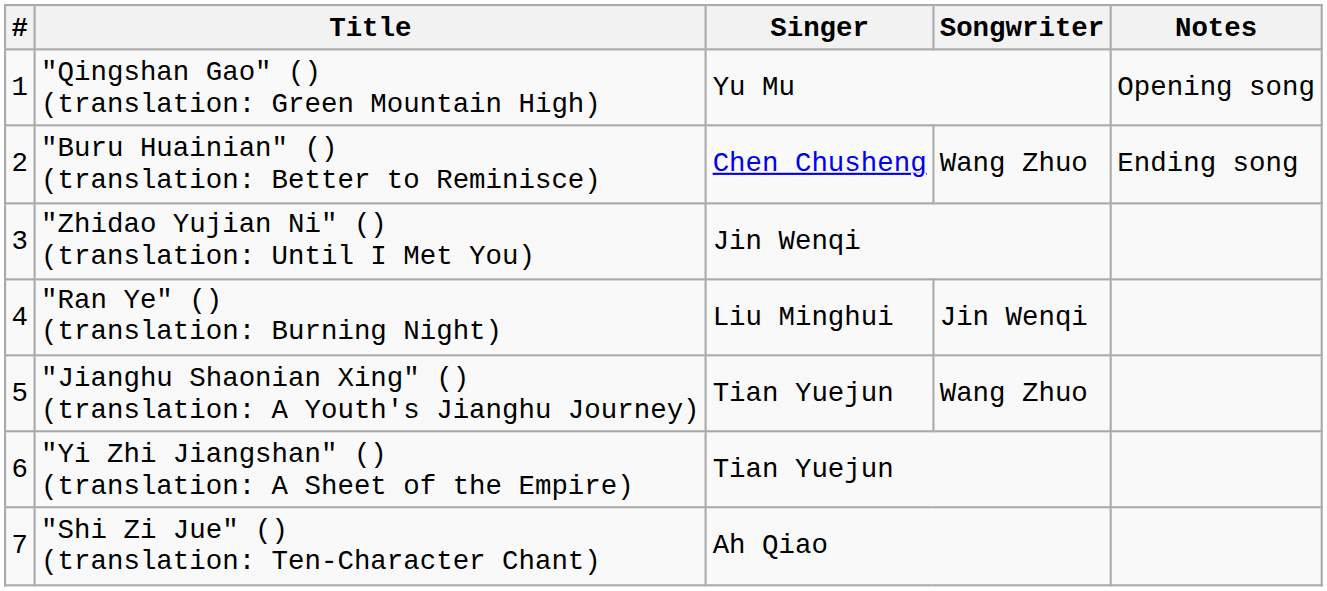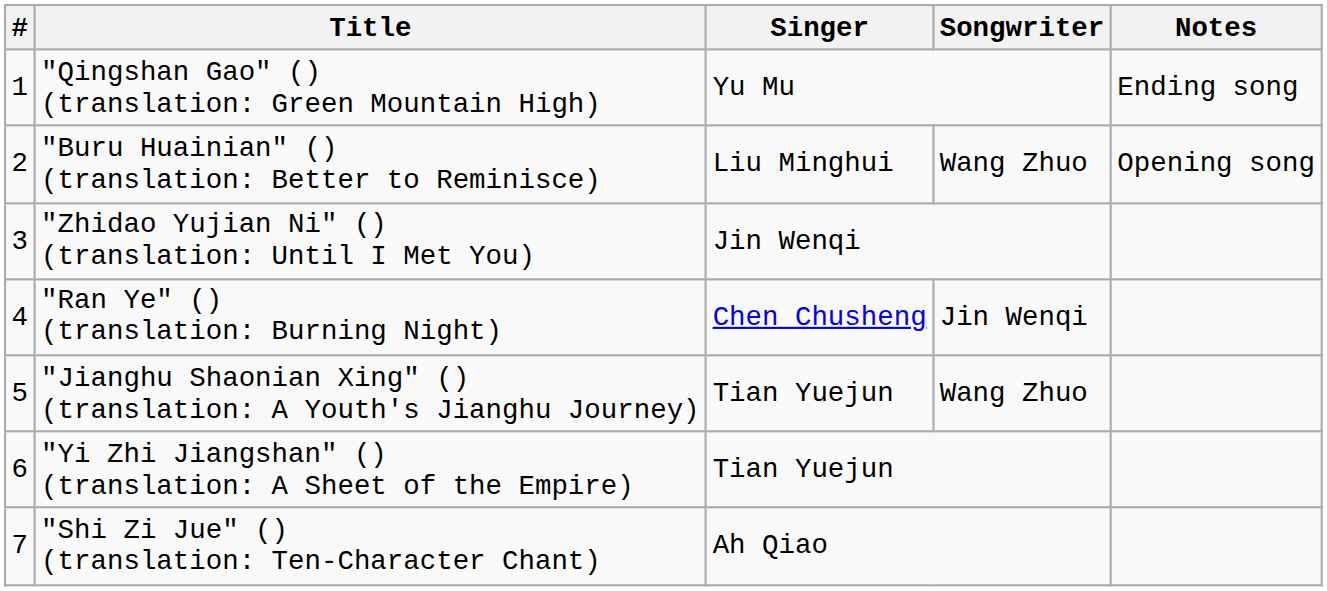"Qingshan Gao" () (translation: Green Mountain High) | Notes: Opening song -> Ending song
"Buru Huainian" () (translation: Better to Reminisce) | Singer: Chen Chusheng -> Liu Minghui
"Buru Huainian" () (translation: Better to Reminisce) | Notes: Ending song -> Opening song
"Ran Ye" () (translation: Burning Night) | Singer: Liu Minghui -> Chen Chusheng
